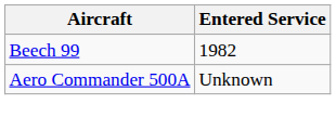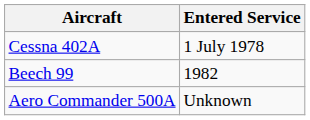+ row: Cessna 402A | 1 July 1978
